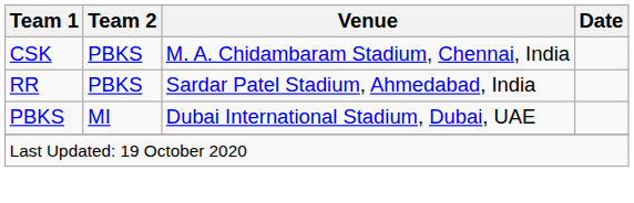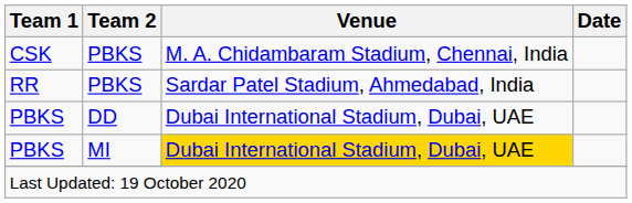+ row: PBKS | DD | Dubai International Stadium, Dubai, UAE
PBKS / MI | Venue: no background -> gold background
